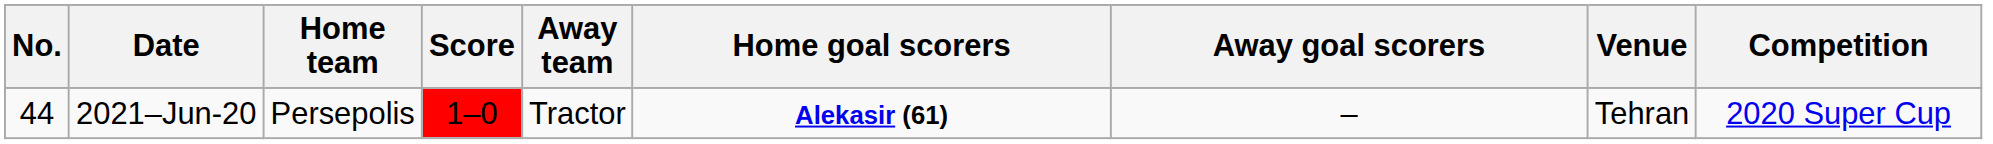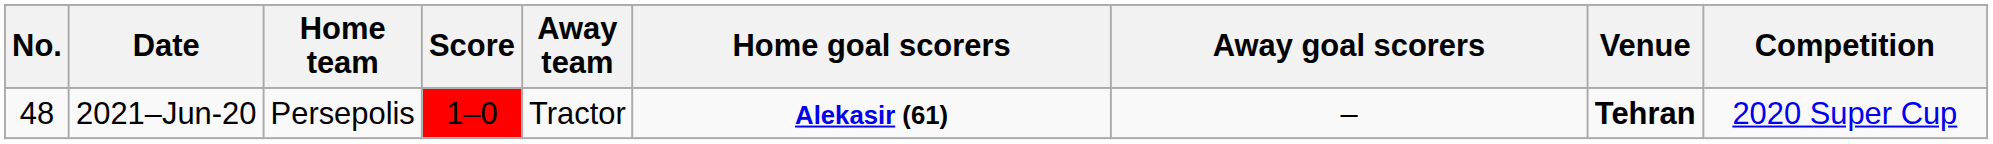2021–Jun-20 | No.: 44 -> 48
2021–Jun-20 | Venue: normal -> bold
